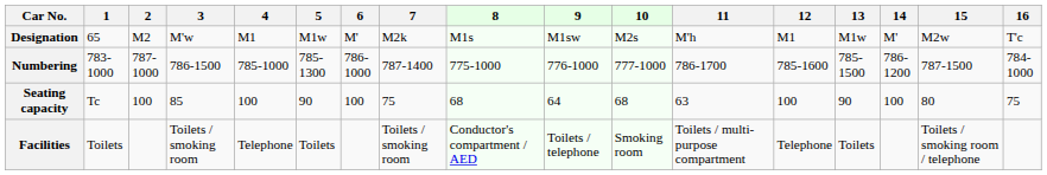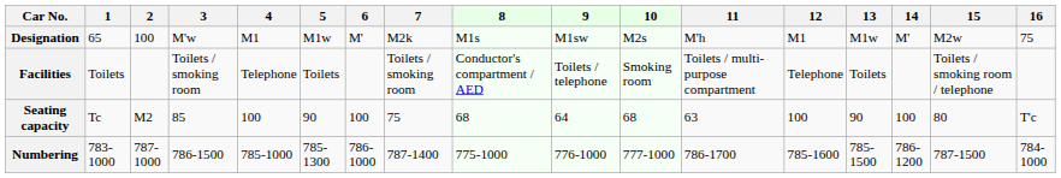Designation | 2: M2 -> 100
Designation | 16: T'c -> 75
rows swapped: Numbering <-> Facilities
Seating capacity | 2: 100 -> M2
Seating capacity | 16: 75 -> T'c
